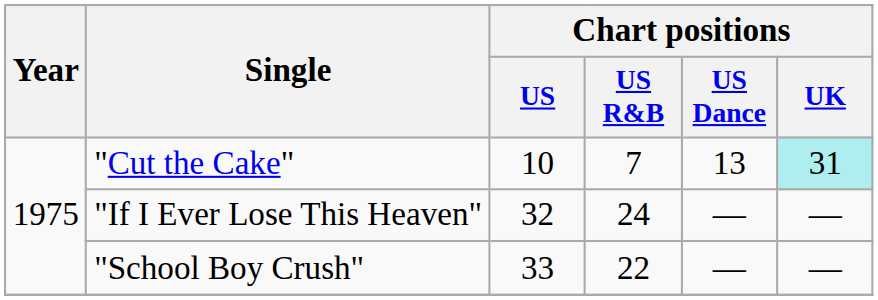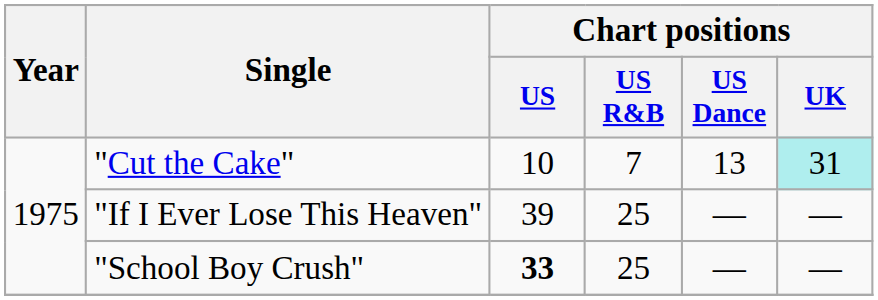"If I Ever Lose This Heaven" | Chart positions / US: 32 -> 39
"If I Ever Lose This Heaven" | Chart positions / US R&B: 24 -> 25
"School Boy Crush" | Chart positions / US: normal -> bold
"School Boy Crush" | Chart positions / US R&B: 22 -> 25
